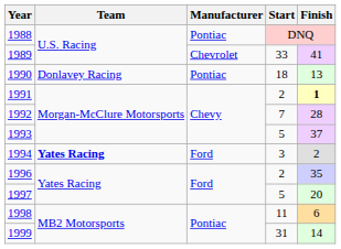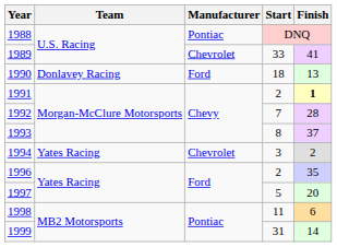1990 | Manufacturer: Pontiac -> Ford
1993 | Start: 5 -> 8
1994 | Team: bold -> normal
1994 | Manufacturer: Ford -> Chevrolet
